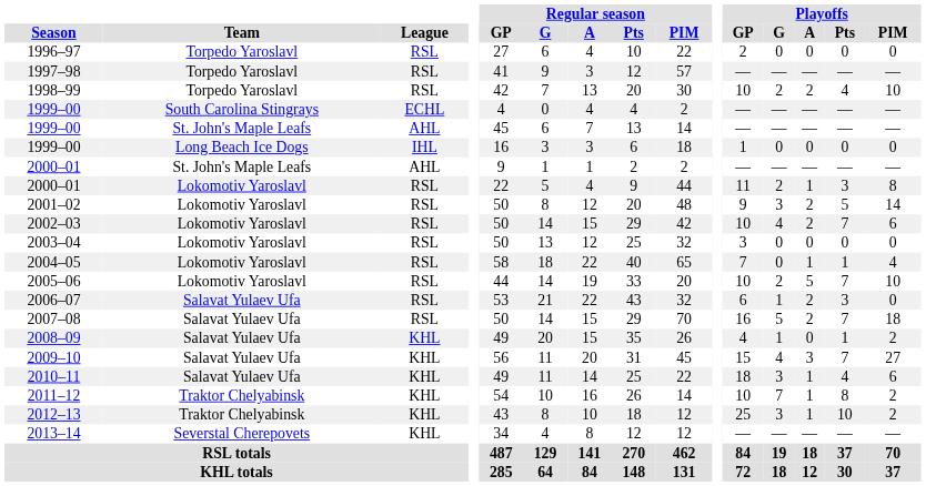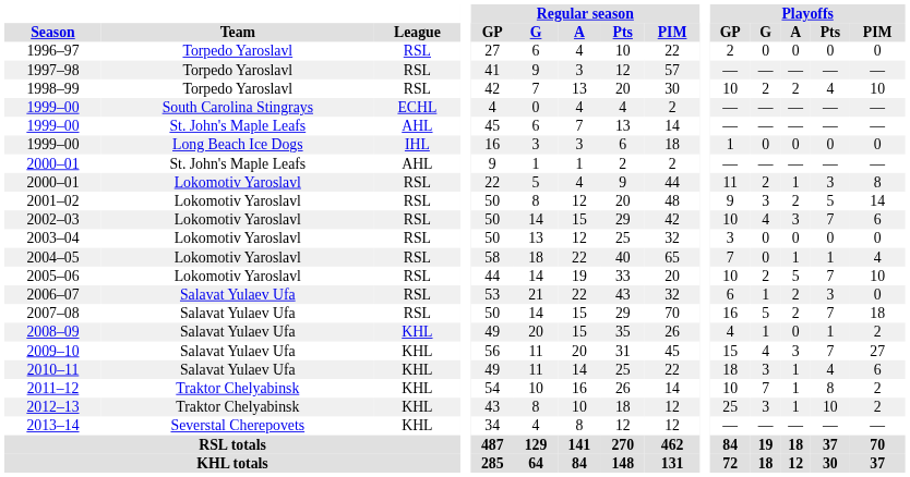2002–03 | Playoffs / A: 2 -> 3
